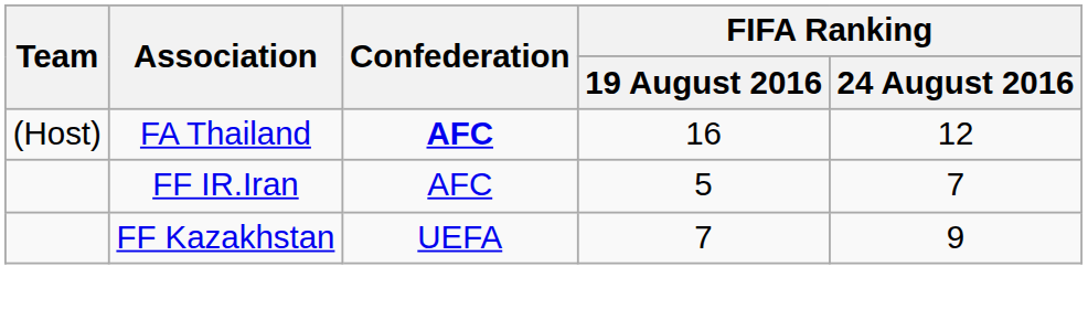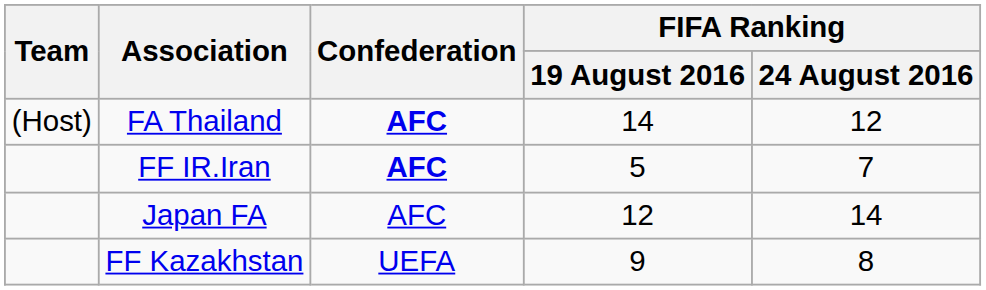FA Thailand | FIFA Ranking / 19 August 2016: 16 -> 14
FF IR.Iran | Confederation: normal -> bold
+ row: Japan FA | AFC | 12 | 14
FF Kazakhstan | FIFA Ranking / 19 August 2016: 7 -> 9
FF Kazakhstan | FIFA Ranking / 24 August 2016: 9 -> 8
